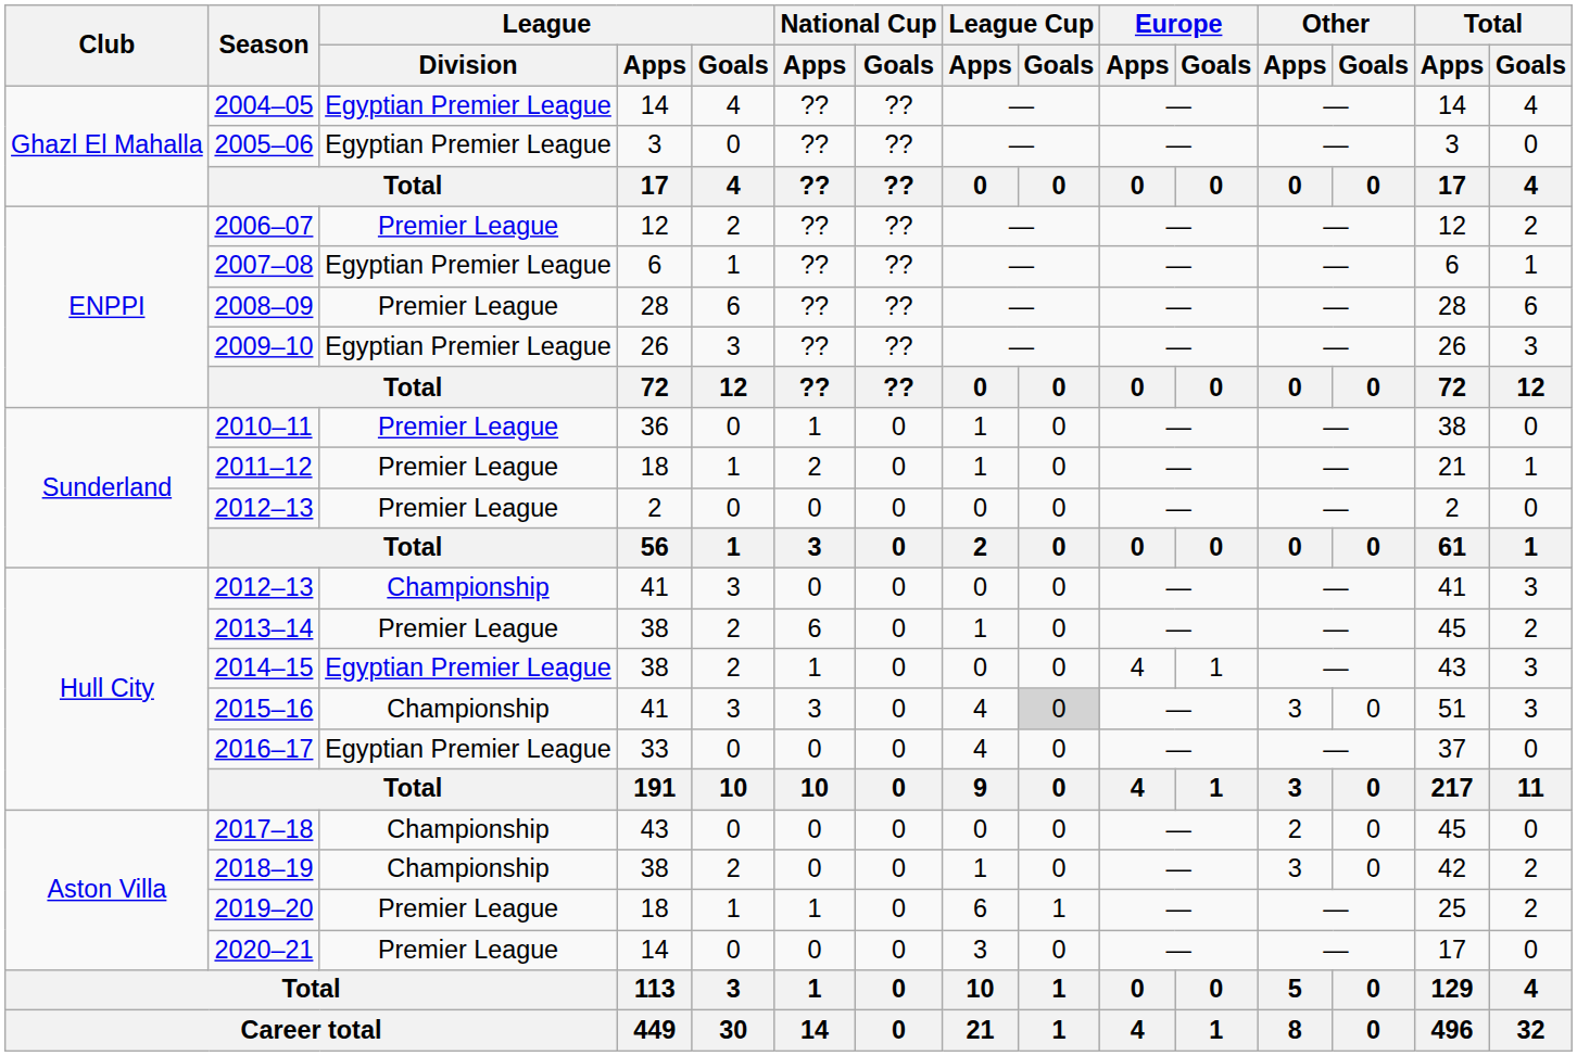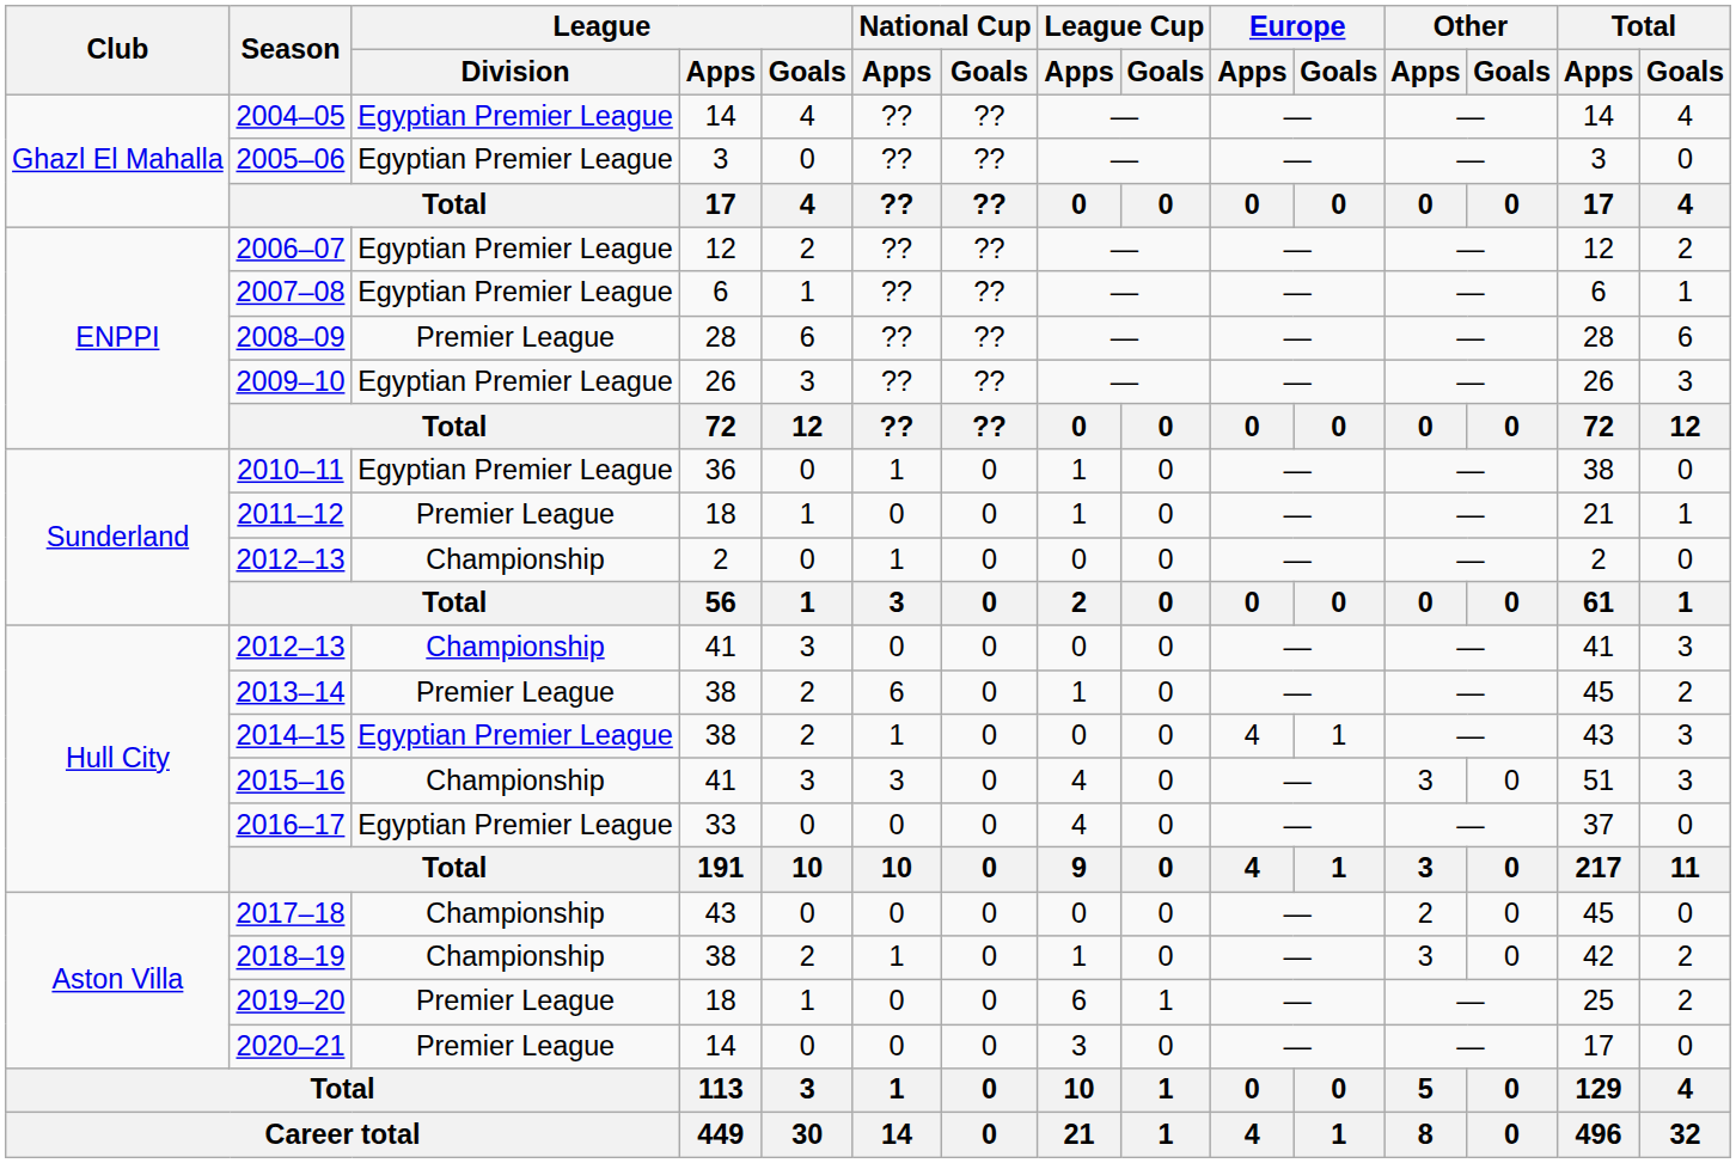2006–07 | League / Division: Premier League -> Egyptian Premier League
2010–11 | League / Division: Premier League -> Egyptian Premier League
2011–12 | National Cup / Apps: 2 -> 0
2012–13 / 2 | League / Division: Premier League -> Championship
2012–13 / 2 | National Cup / Apps: 0 -> 1
2015–16 | League Cup / Goals: lightgrey background -> no background
2018–19 | National Cup / Apps: 0 -> 1
2019–20 | National Cup / Apps: 1 -> 0
